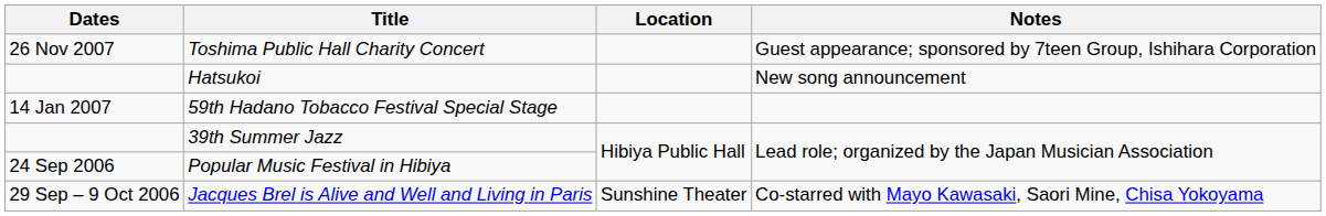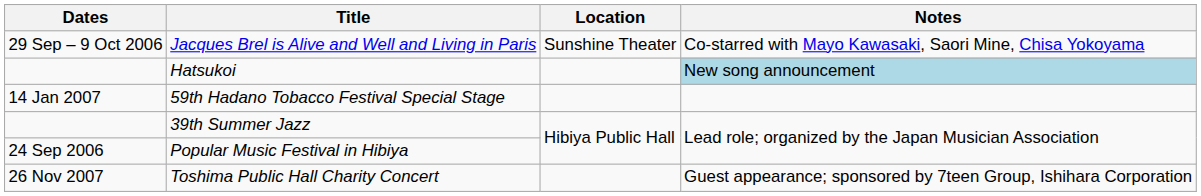rows swapped: Jacques Brel is Alive and Well and Living in Paris <-> Toshima Public Hall Charity Concert
Hatsukoi | Notes: no background -> lightblue background
